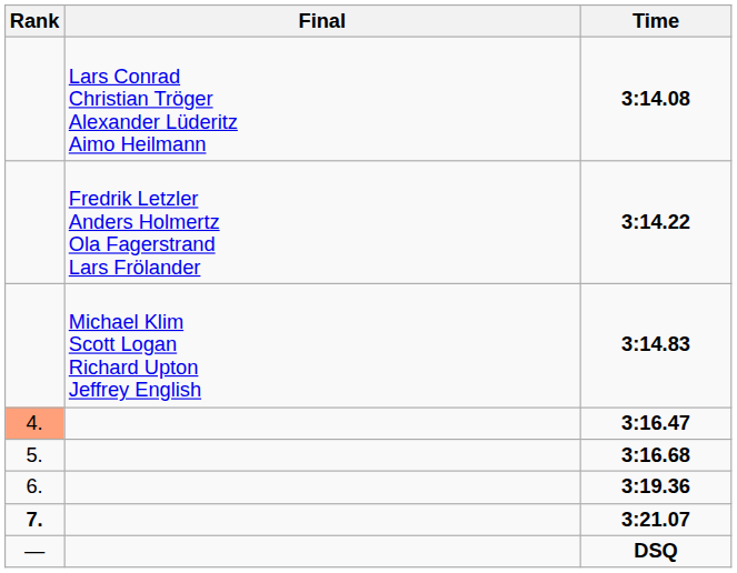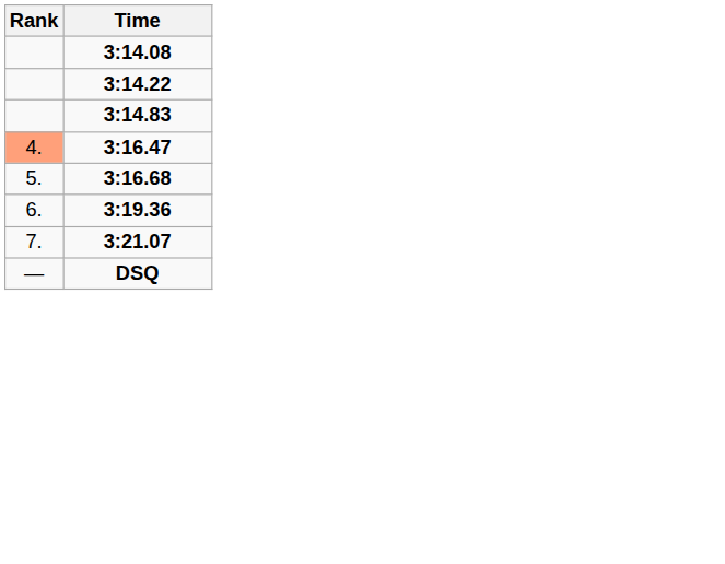- column: Final | Lars Conrad Christian Tröger Alexander Lüderitz Aimo Heilmann | Fredrik Letzler Anders Holmertz Ola Fagerstrand Lars Frölander | Michael Klim Scott Logan Richard Upton Jeffrey English
3:21.07 | Rank: bold -> normal
